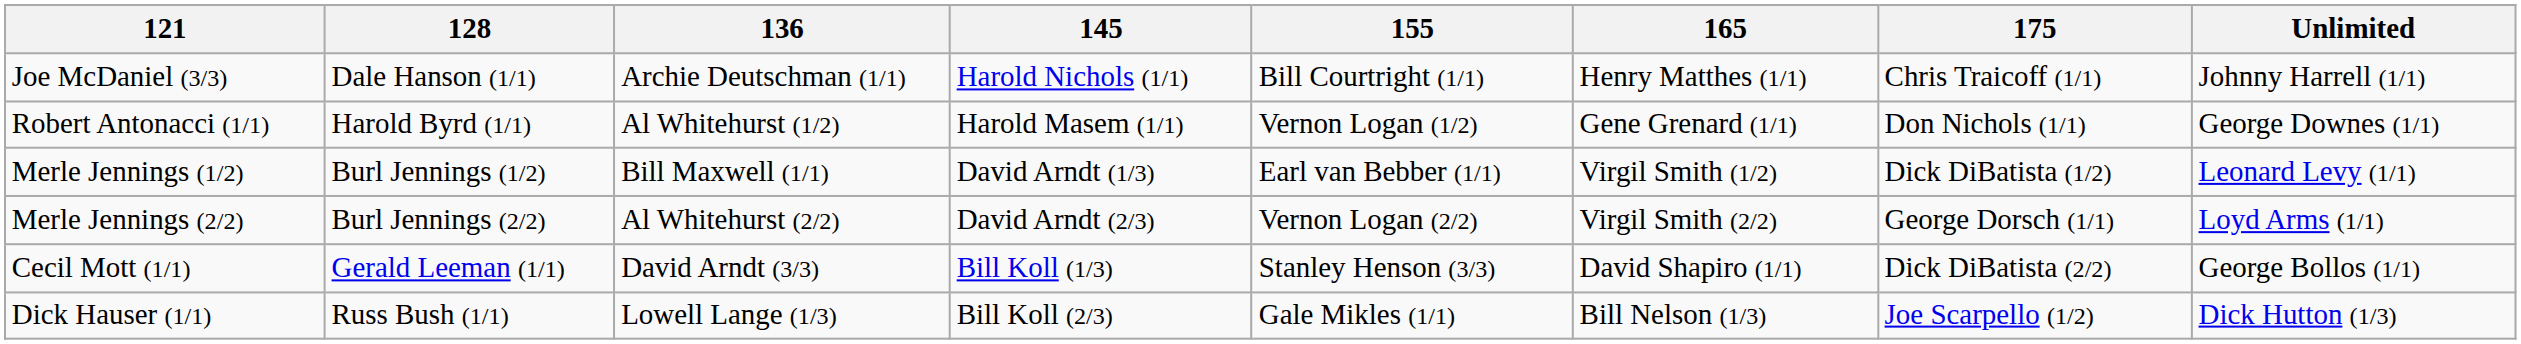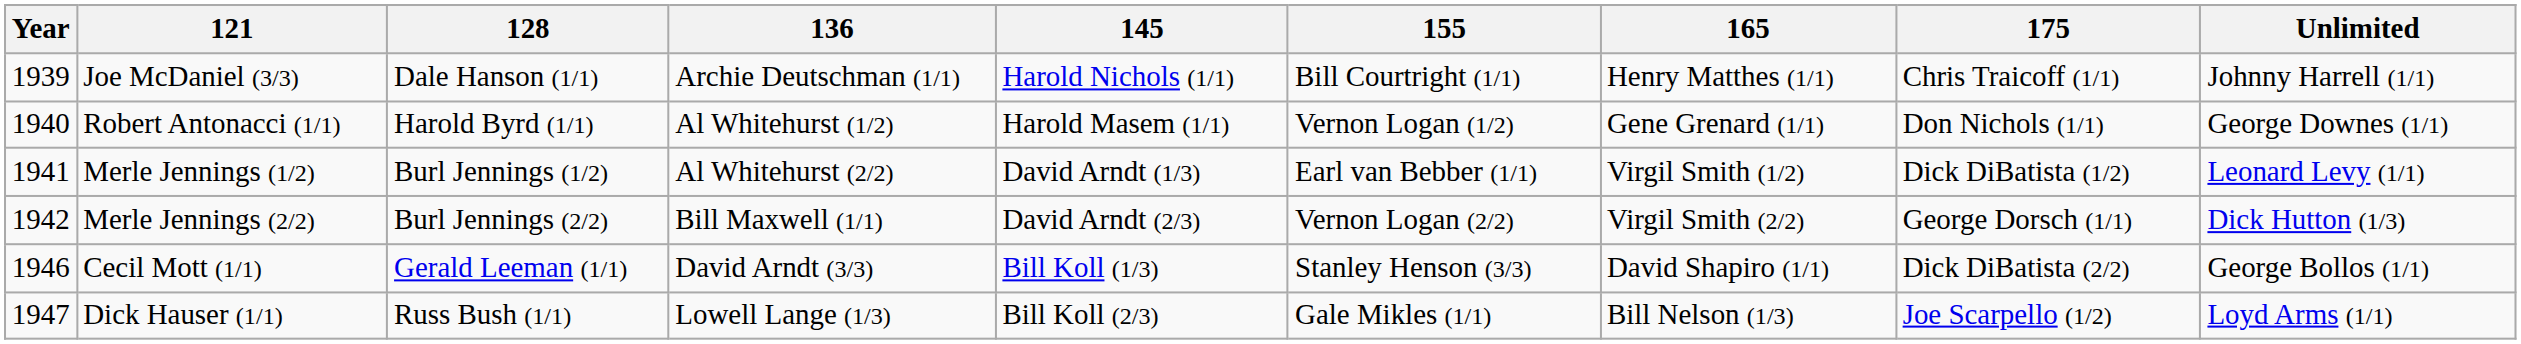+ column: Year | 1939 | 1940 | 1941 | 1942 | 1946 | 1947
Merle Jennings (1/2) | 136: Bill Maxwell (1/1) -> Al Whitehurst (2/2)
Merle Jennings (2/2) | 136: Al Whitehurst (2/2) -> Bill Maxwell (1/1)
Merle Jennings (2/2) | Unlimited: Loyd Arms (1/1) -> Dick Hutton (1/3)
Dick Hauser (1/1) | Unlimited: Dick Hutton (1/3) -> Loyd Arms (1/1)
